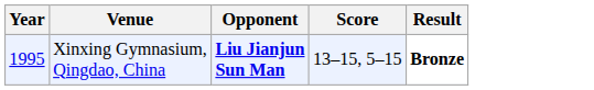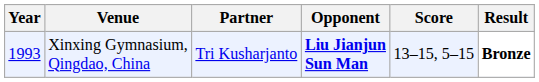+ column: Partner | Tri Kusharjanto
Xinxing Gymnasium, Qingdao, China | Year: 1995 -> 1993
